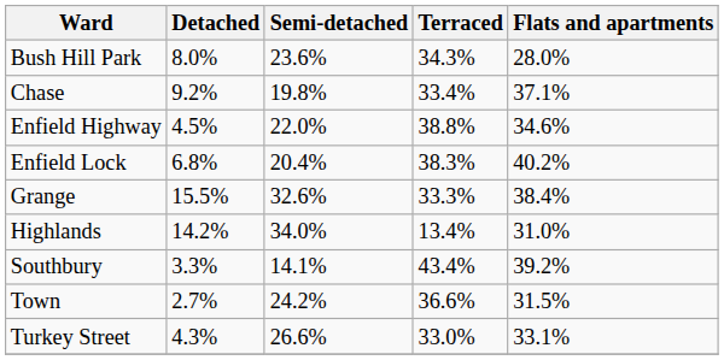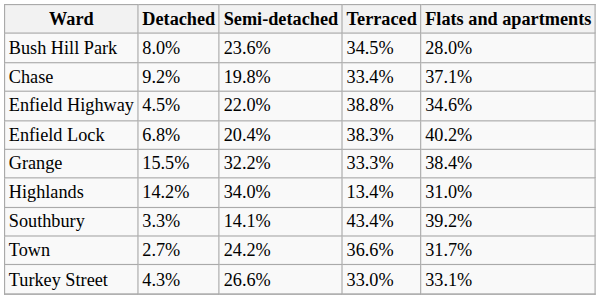Bush Hill Park | Terraced: 34.3% -> 34.5%
Grange | Semi-detached: 32.6% -> 32.2%
Town | Flats and apartments: 31.5% -> 31.7%
